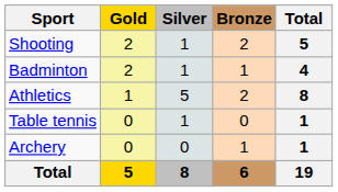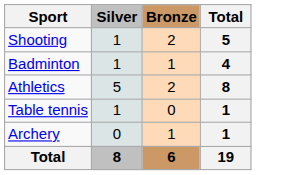- column: Gold | 2 | 2 | 1 | 0 | 0 | 5
